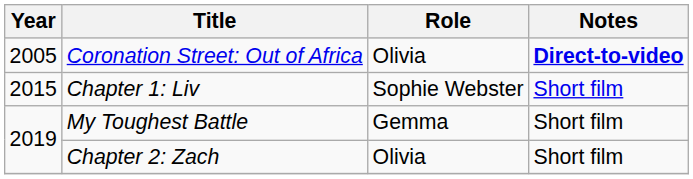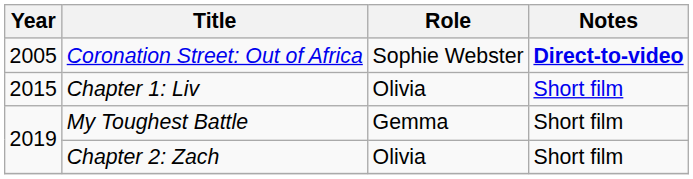Coronation Street: Out of Africa | Role: Olivia -> Sophie Webster
Chapter 1: Liv | Role: Sophie Webster -> Olivia
